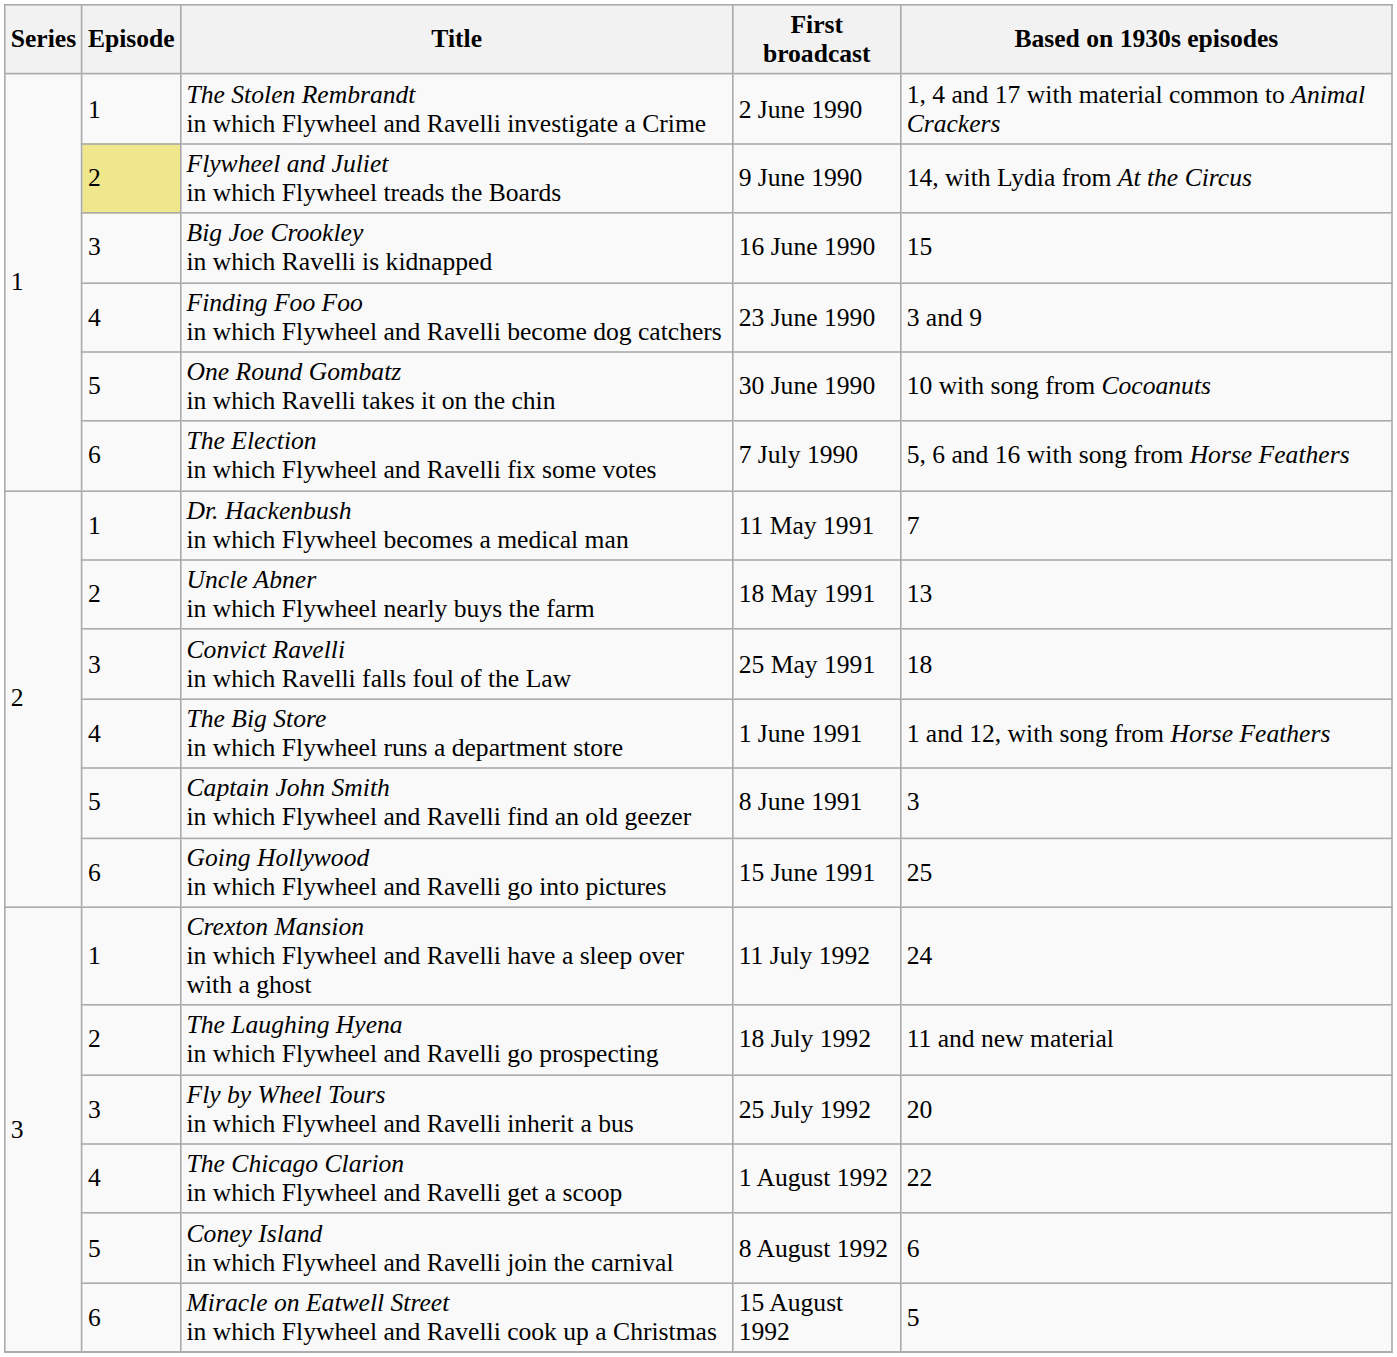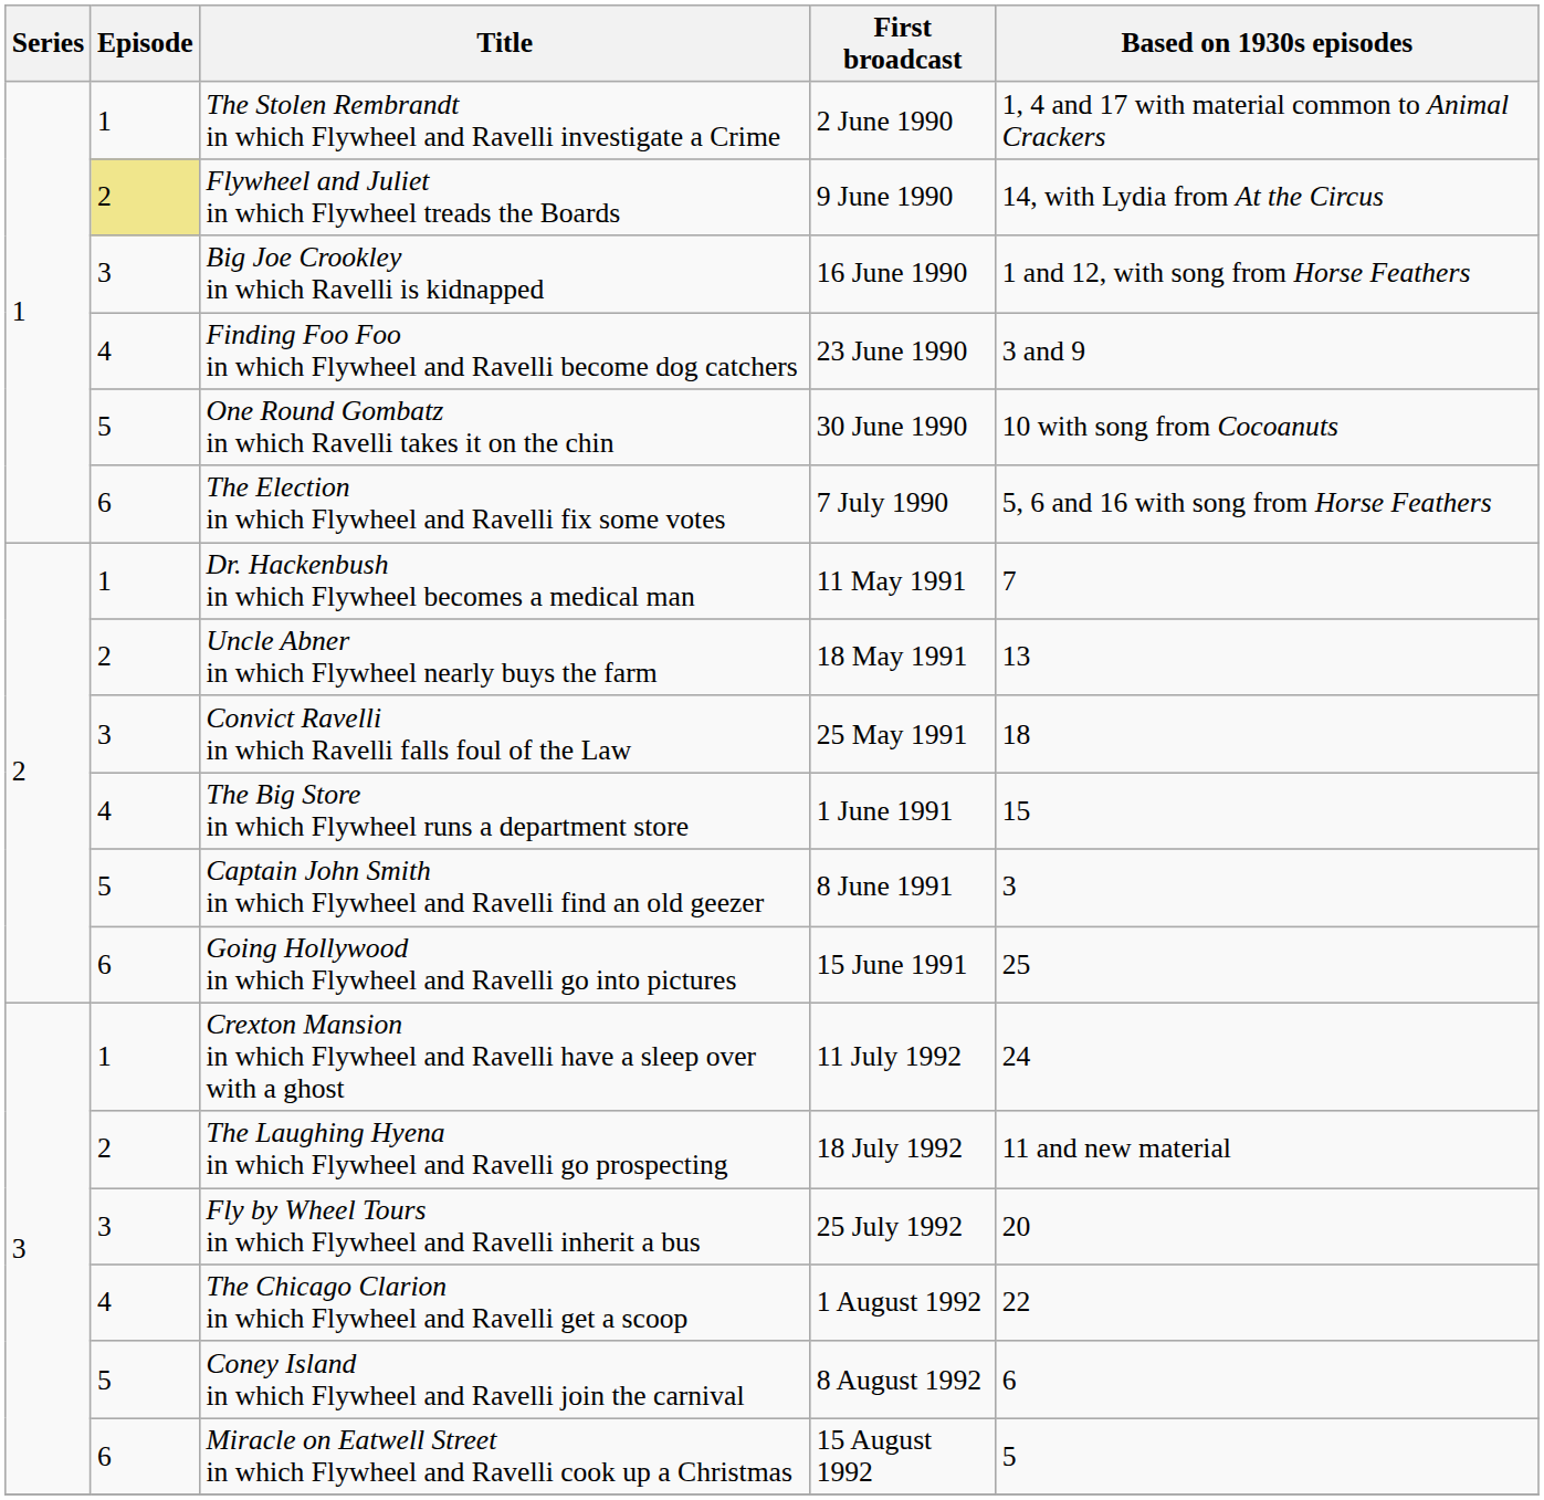Big Joe Crookley in which Ravelli is kidnapped | Based on 1930s episodes: 15 -> 1 and 12, with song from Horse Feathers
The Big Store in which Flywheel runs a department store | Based on 1930s episodes: 1 and 12, with song from Horse Feathers -> 15
